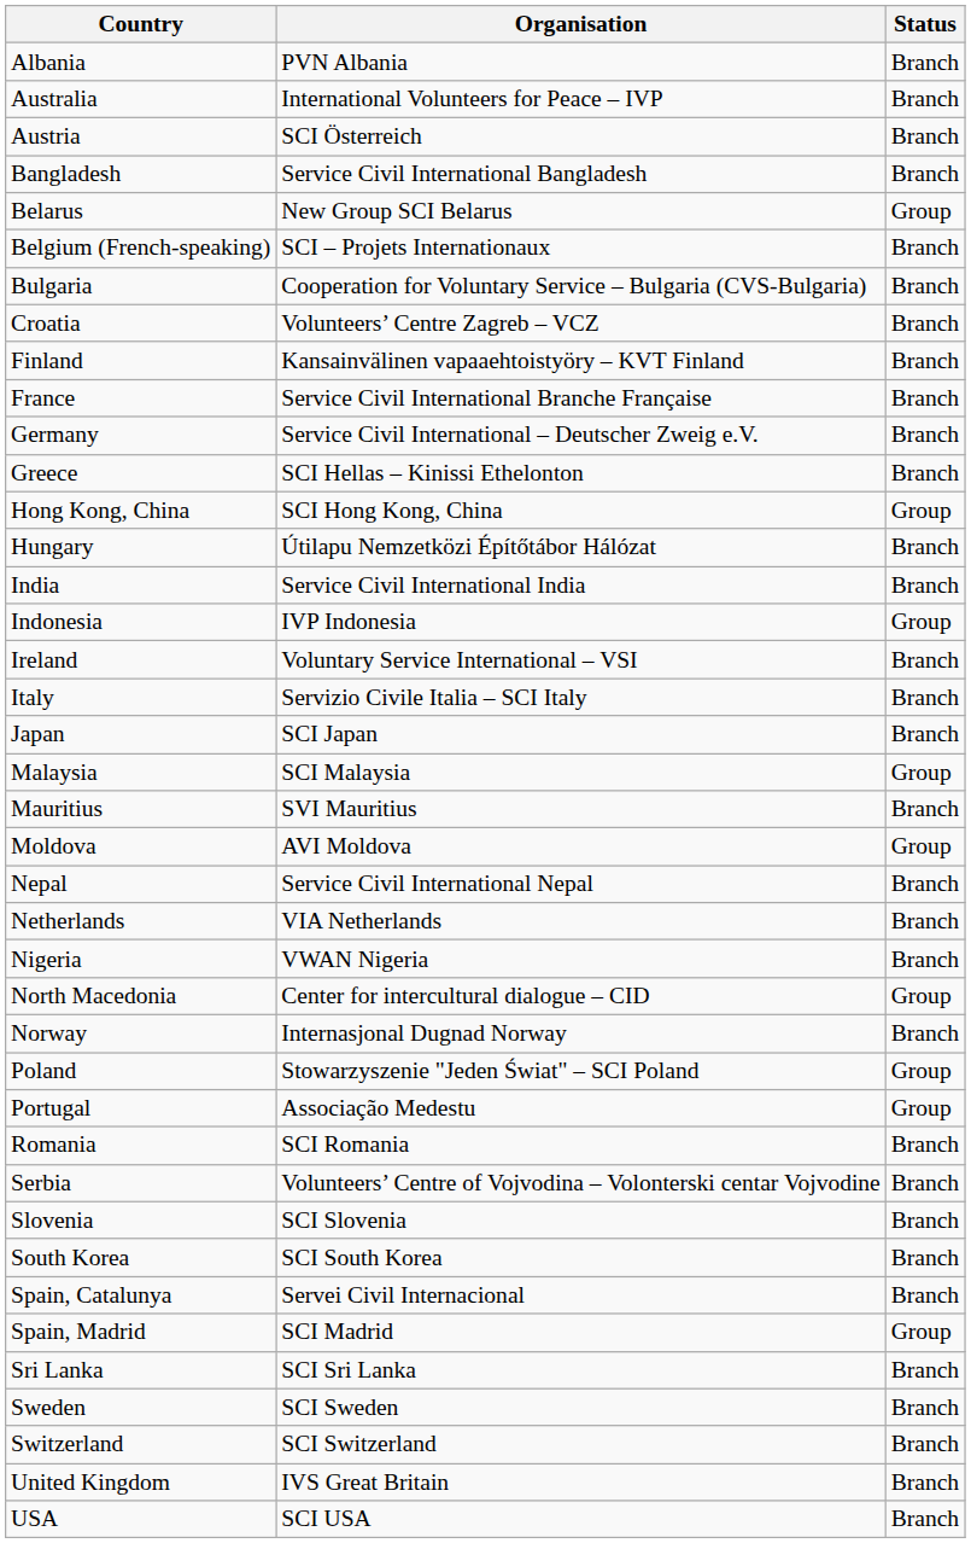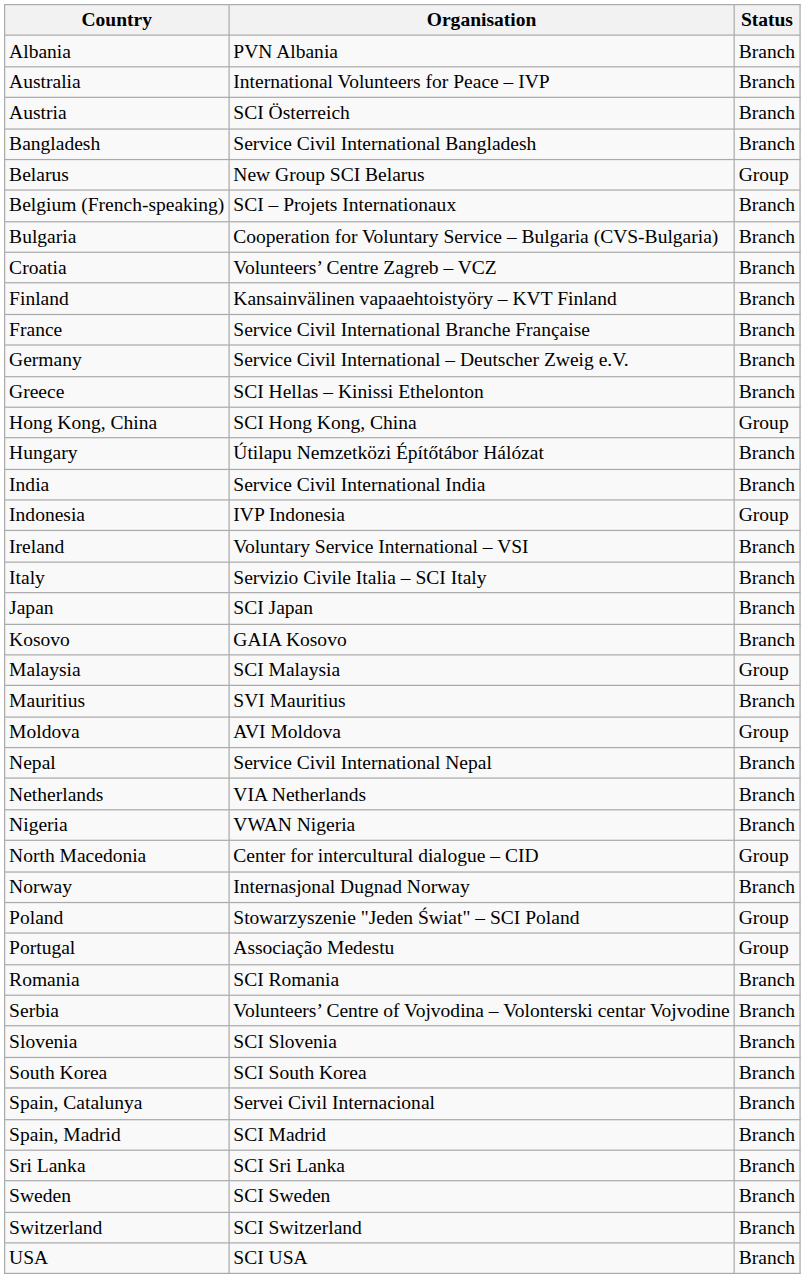+ row: Kosovo | GAIA Kosovo | Branch
Spain, Madrid | Status: Group -> Branch
- row: United Kingdom | IVS Great Britain | Branch
